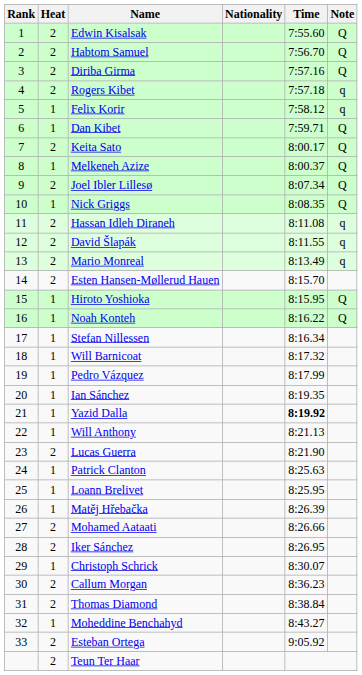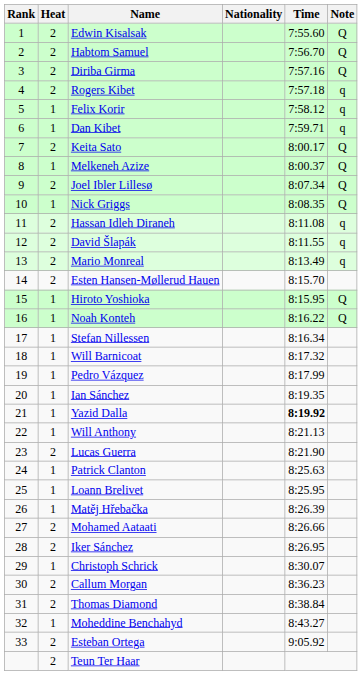Dan Kibet | Note: Q -> q
